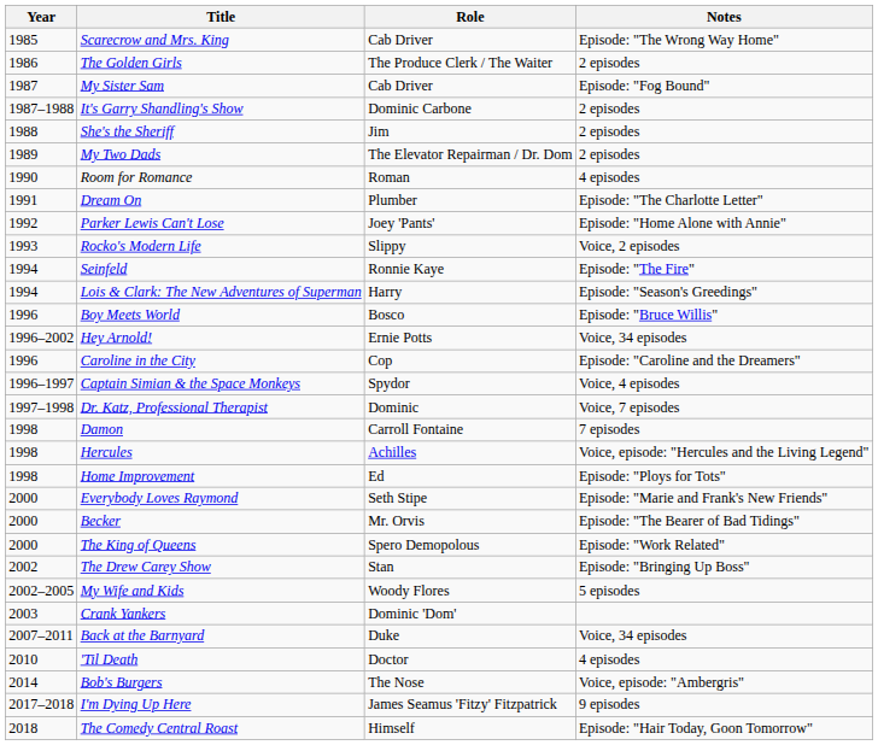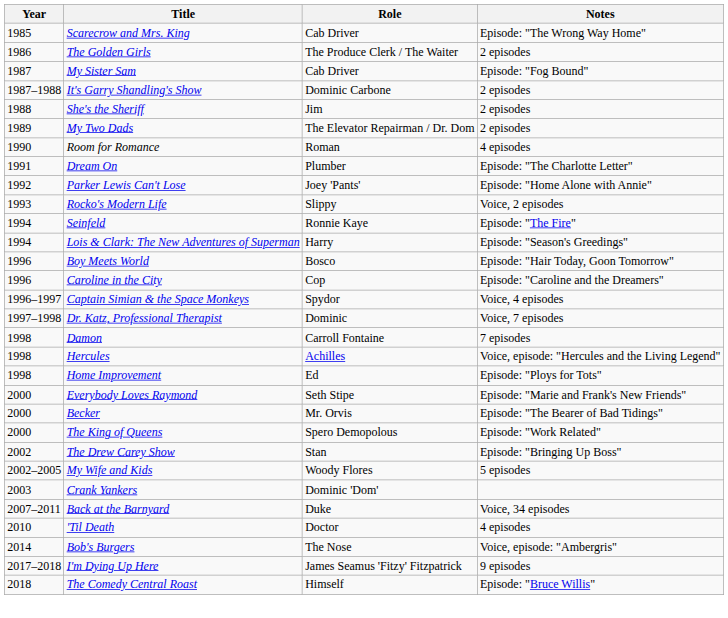Boy Meets World | Notes: Episode: "Bruce Willis" -> Episode: "Hair Today, Goon Tomorrow"
- row: 1996–2002 | Hey Arnold! | Ernie Potts | Voice, 34 episodes
The Comedy Central Roast | Notes: Episode: "Hair Today, Goon Tomorrow" -> Episode: "Bruce Willis"
